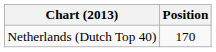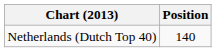Netherlands (Dutch Top 40) | Position: 170 -> 140
